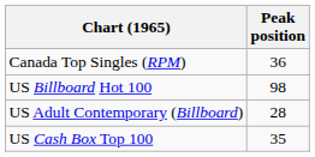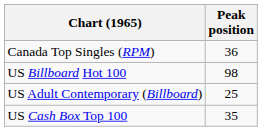US Adult Contemporary (Billboard) | Peak position: 28 -> 25
